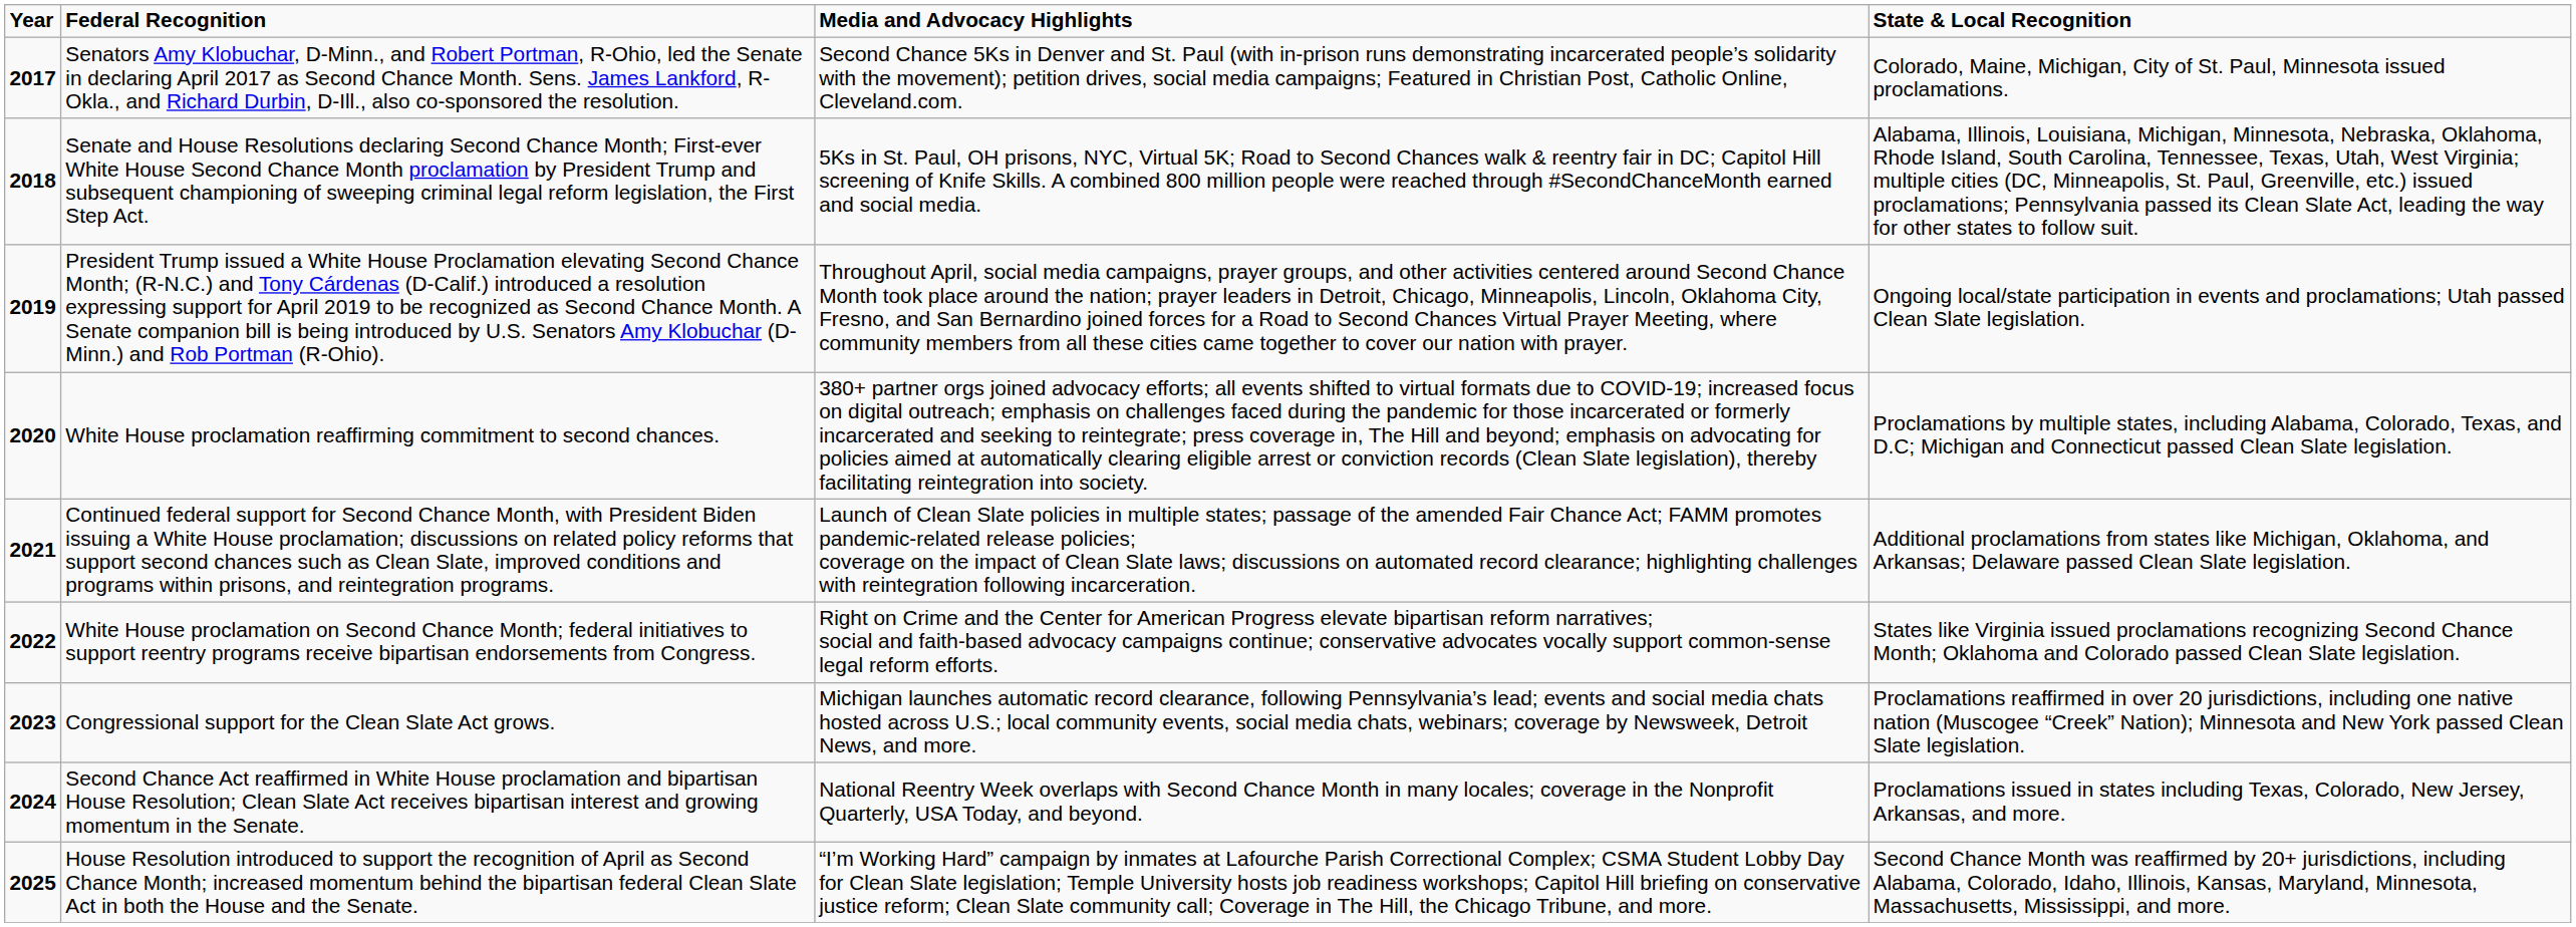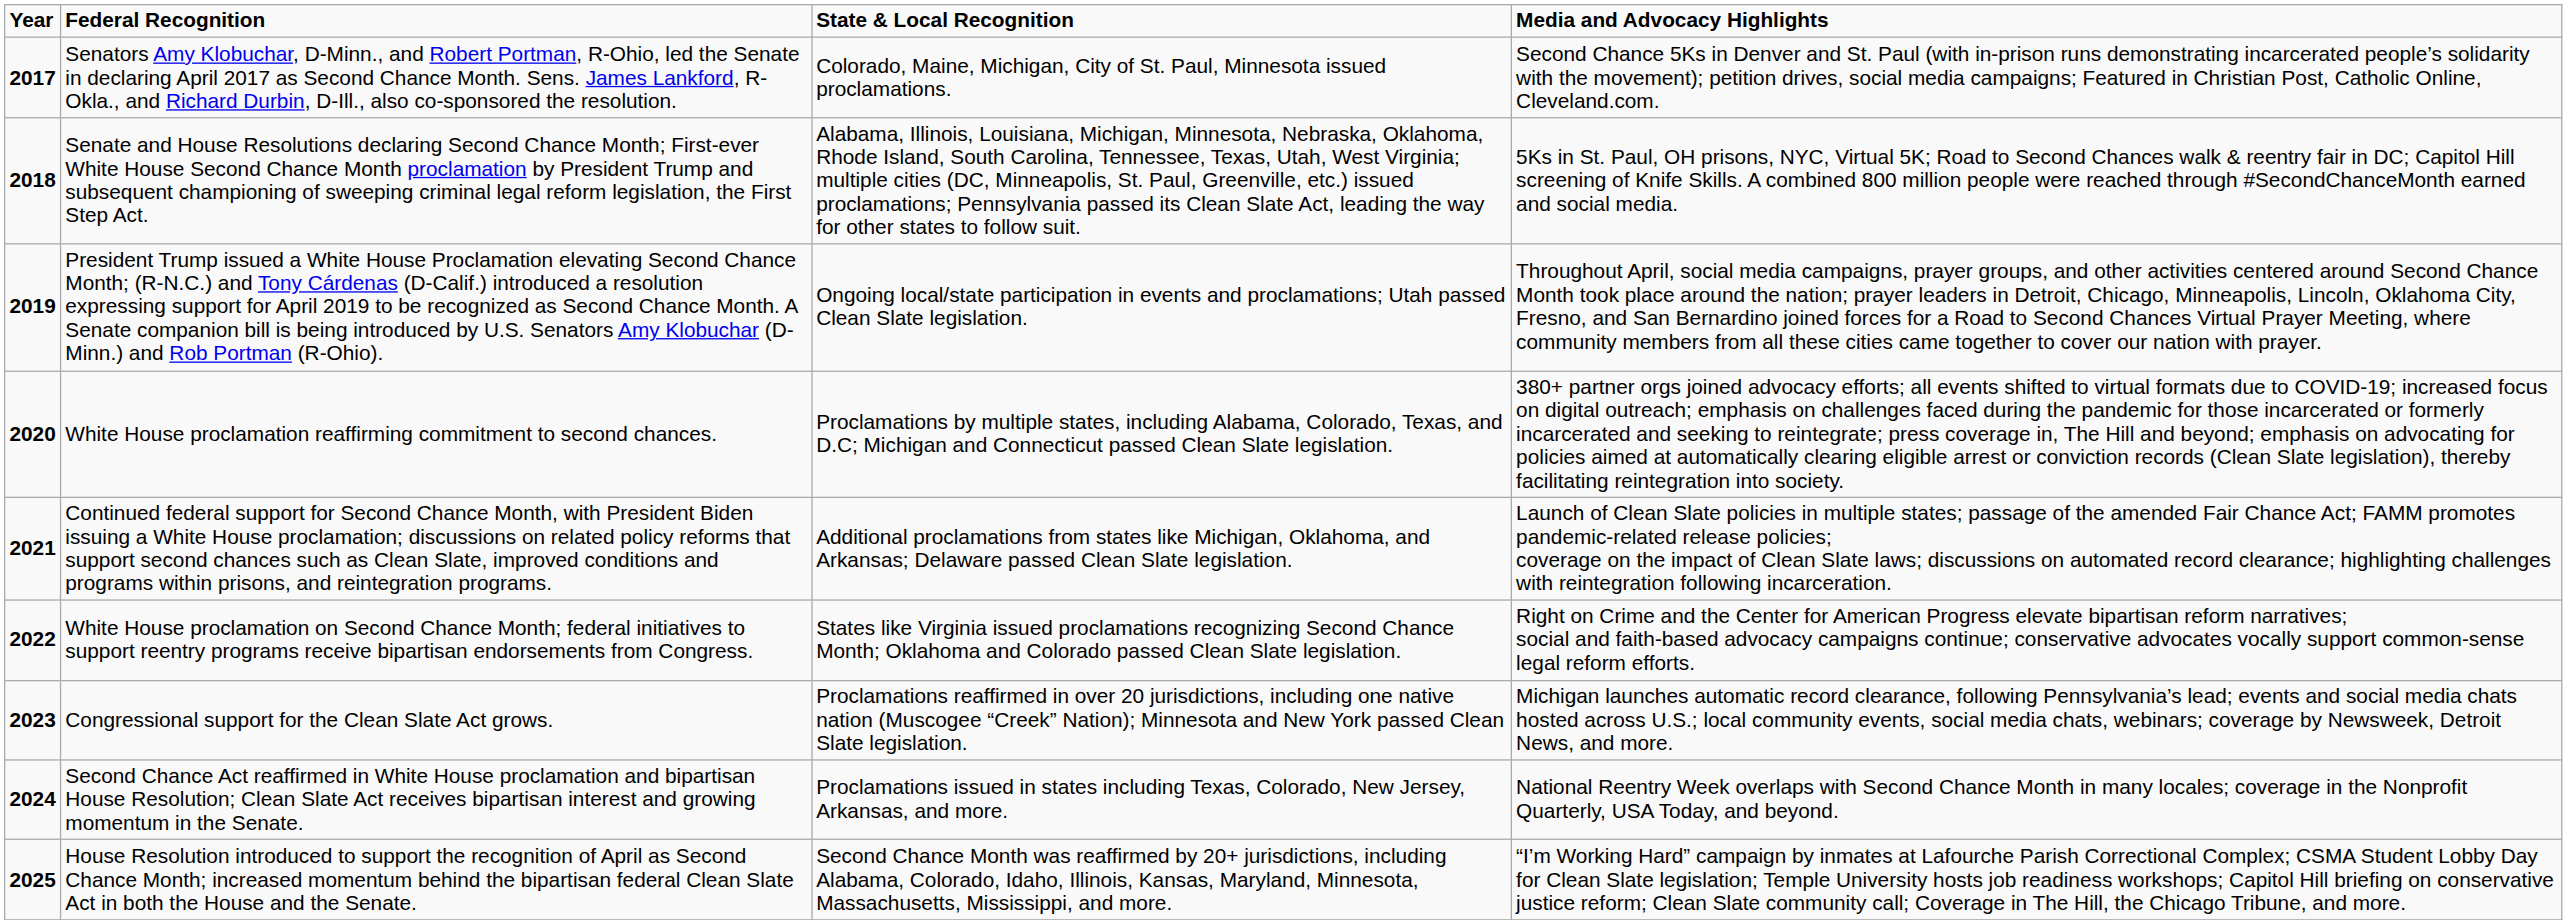columns swapped: State & Local Recognition <-> Media and Advocacy Highlights
